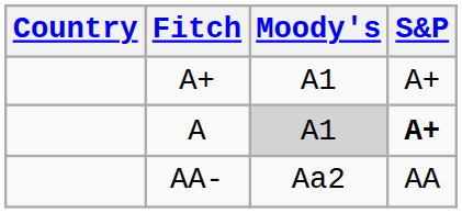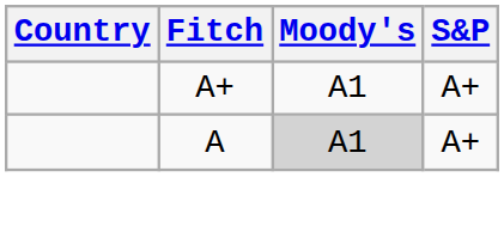A | S&P: bold -> normal
- row: AA- | Aa2 | AA
